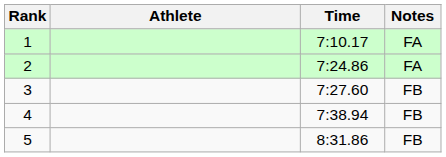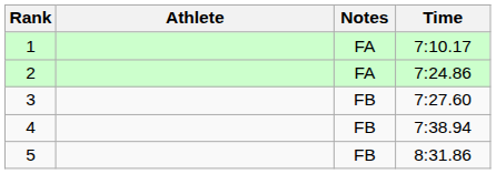columns swapped: Time <-> Notes
